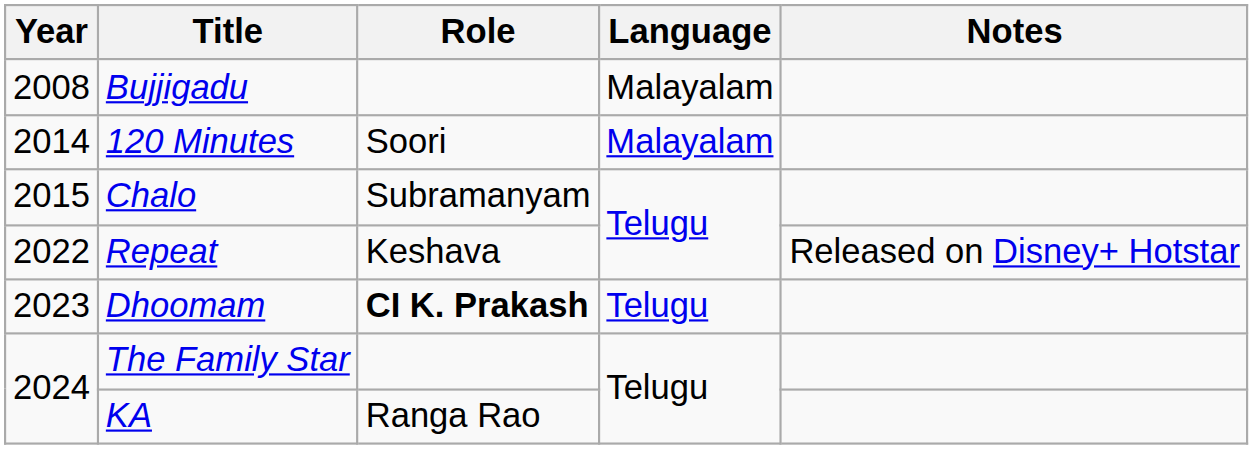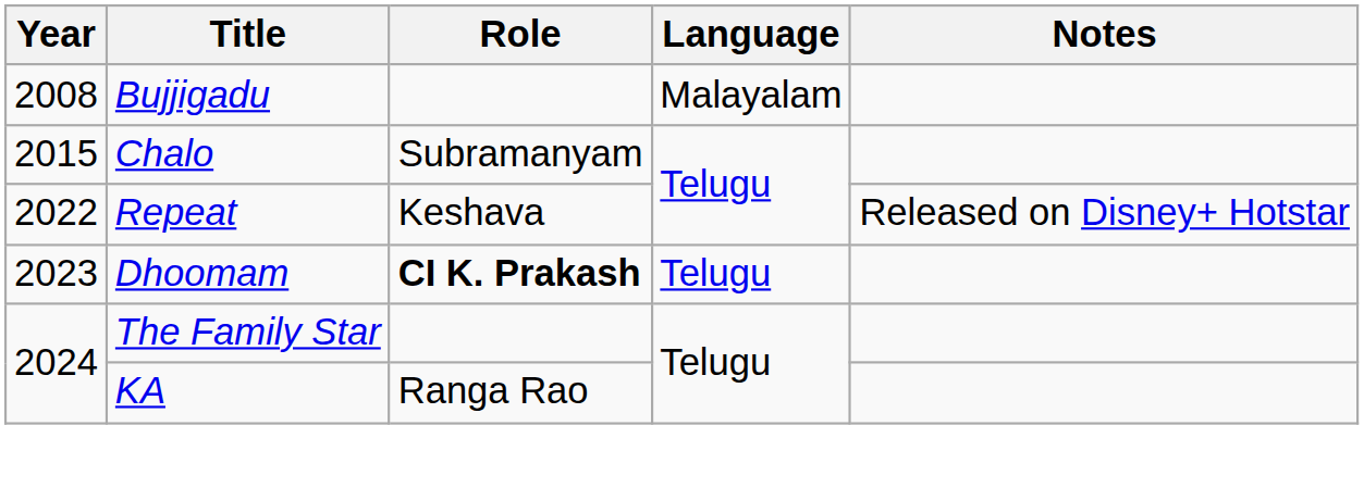- row: 2014 | 120 Minutes | Soori | Malayalam
